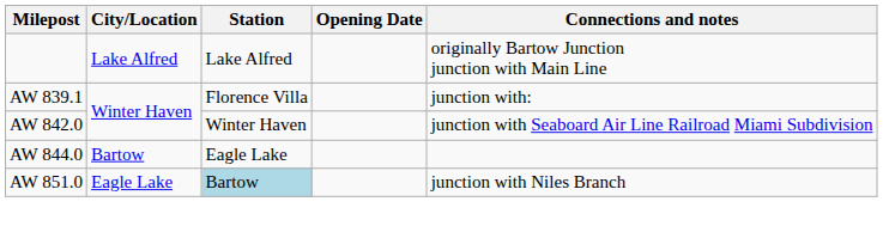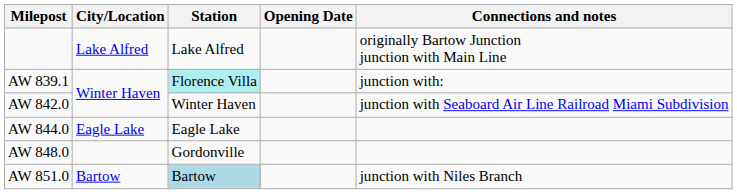AW 839.1 | Station: no background -> paleturquoise background
AW 844.0 | City/Location: Bartow -> Eagle Lake
+ row: AW 848.0 | Gordonville
AW 851.0 | City/Location: Eagle Lake -> Bartow
